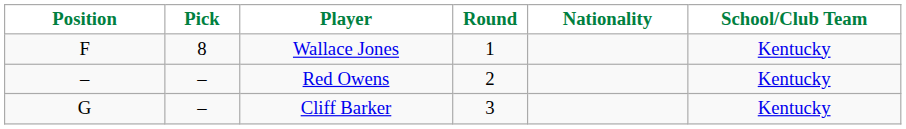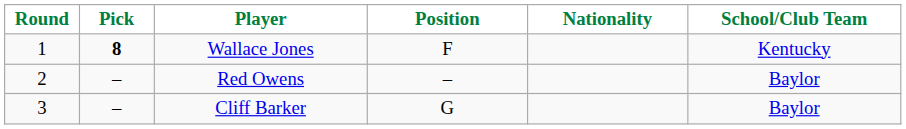columns swapped: Round <-> Position
Wallace Jones | Pick: normal -> bold
Red Owens | School/Club Team: Kentucky -> Baylor
Cliff Barker | School/Club Team: Kentucky -> Baylor
